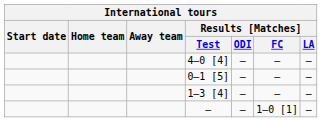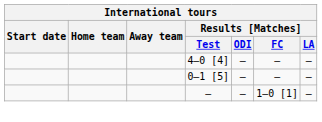- row: 1–3 [4] | — | — | —
